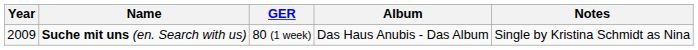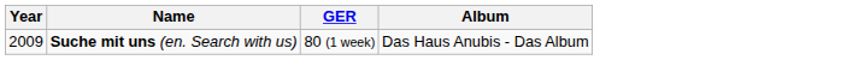- column: Notes | Single by Kristina Schmidt as Nina
